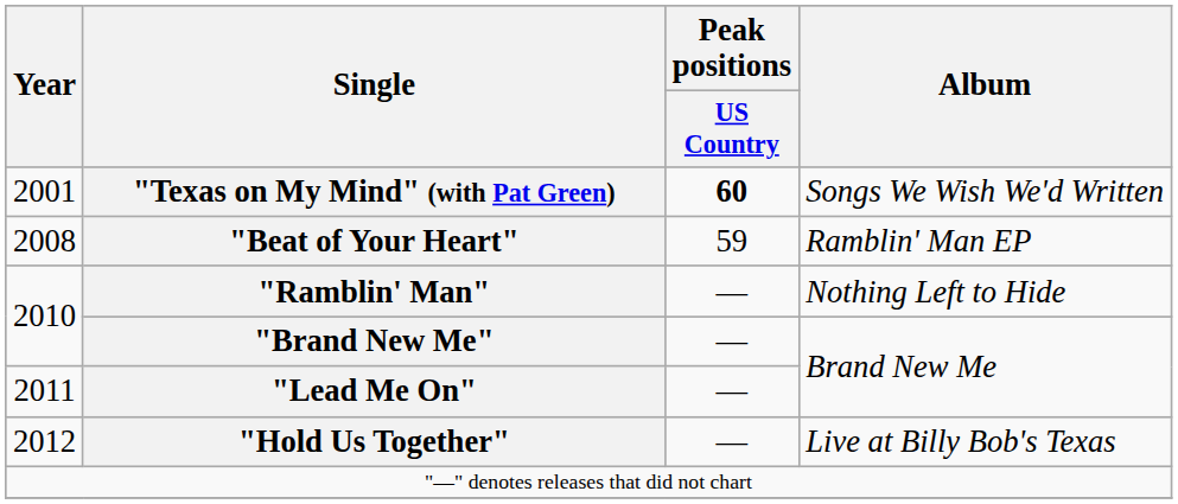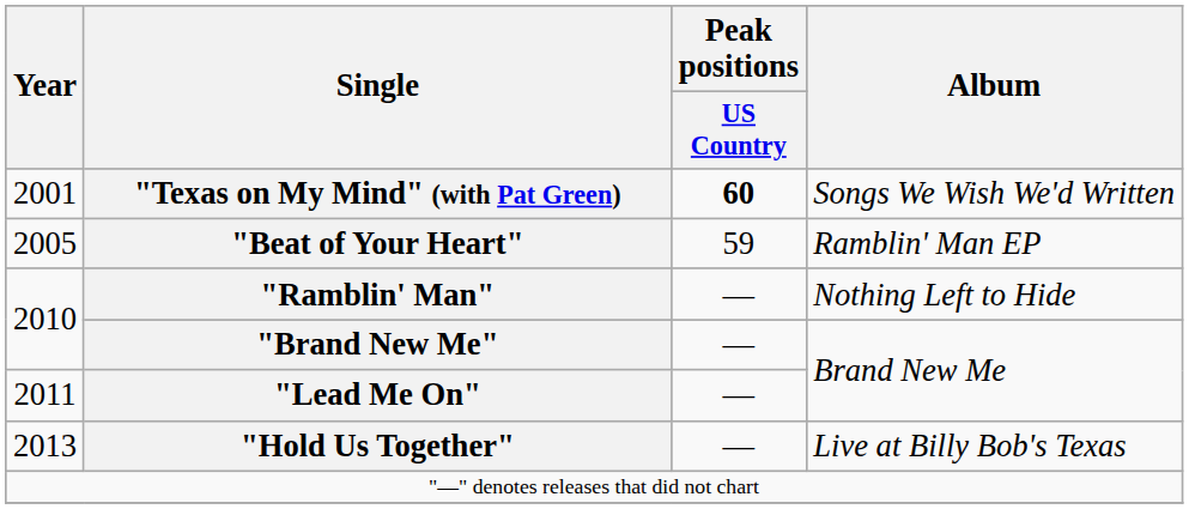"Beat of Your Heart" | Year: 2008 -> 2005
"Hold Us Together" | Year: 2012 -> 2013
